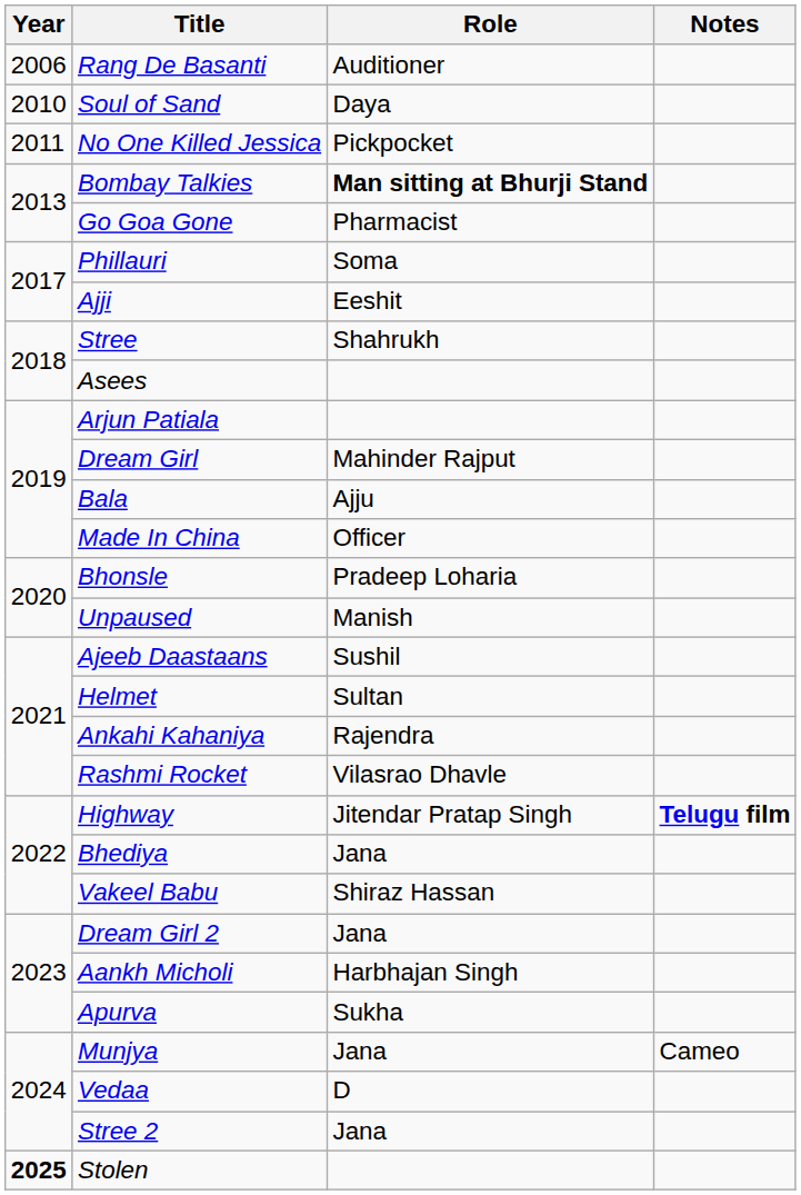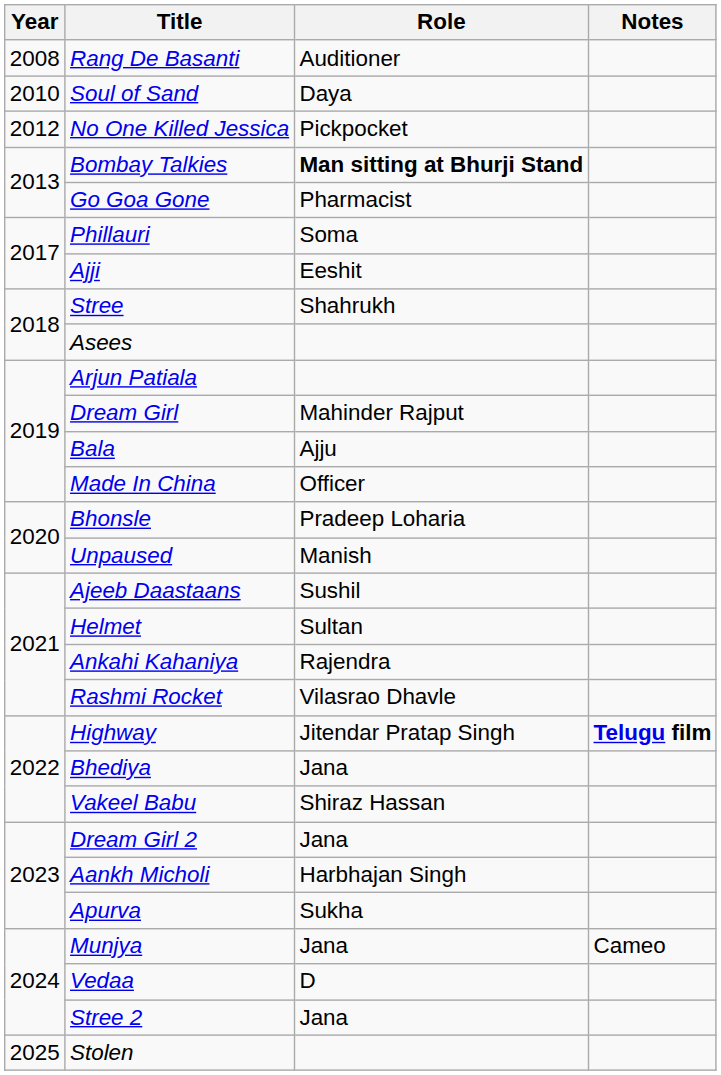Rang De Basanti | Year: 2006 -> 2008
No One Killed Jessica | Year: 2011 -> 2012
Stolen | Year: bold -> normal
